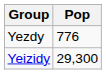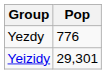Yeizidy | Pop: 29,300 -> 29,301
